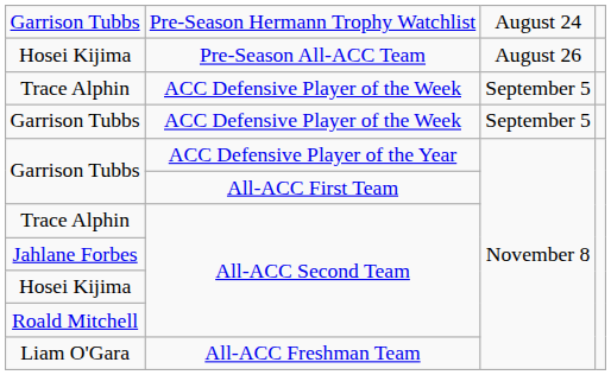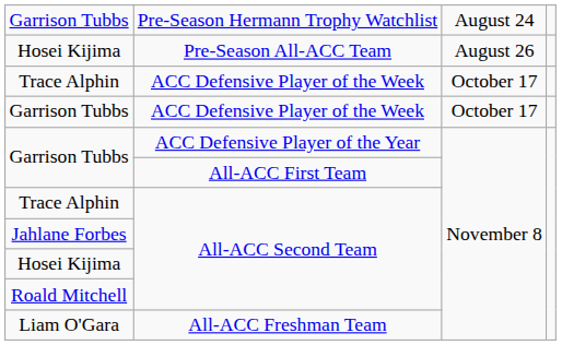Trace Alphin / ACC Defensive Player of the Week | column 3: September 5 -> October 17
Garrison Tubbs / ACC Defensive Player of the Week | column 3: September 5 -> October 17
